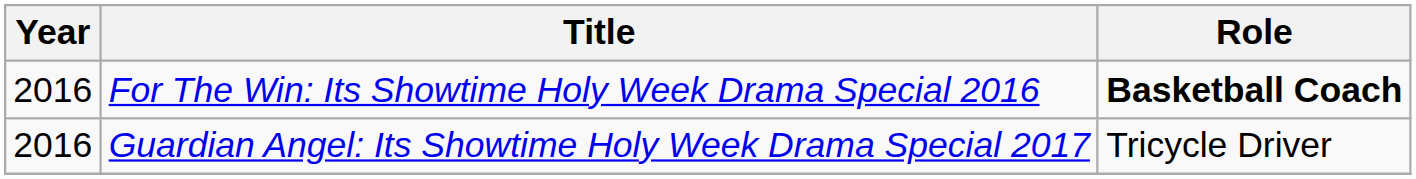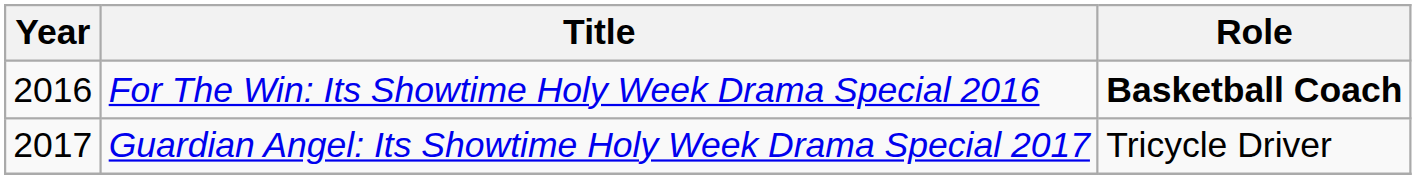Guardian Angel: Its Showtime Holy Week Drama Special 2017 | Year: 2016 -> 2017
